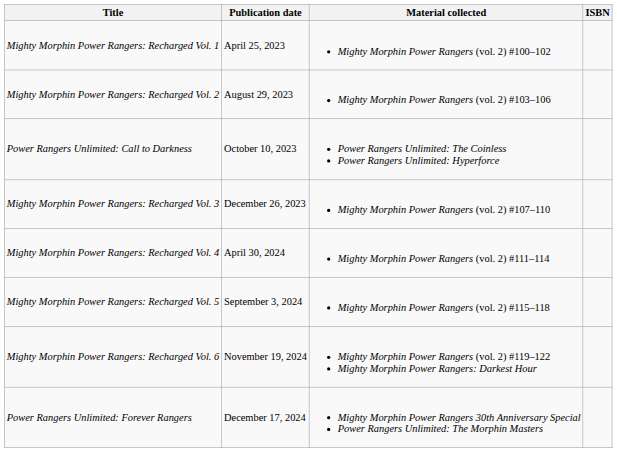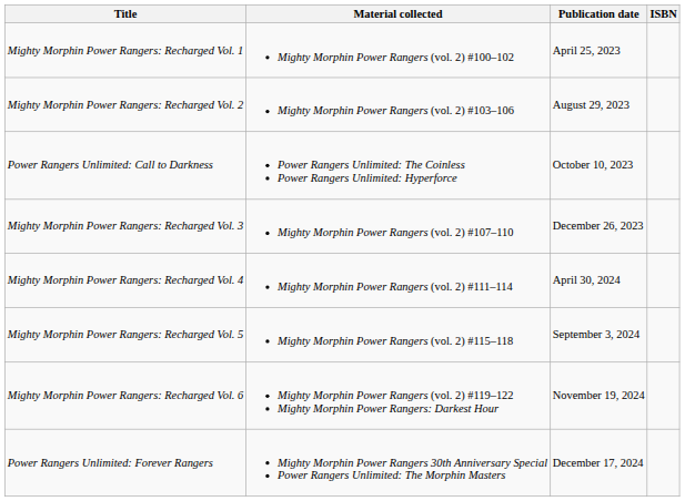columns swapped: Material collected <-> Publication date
